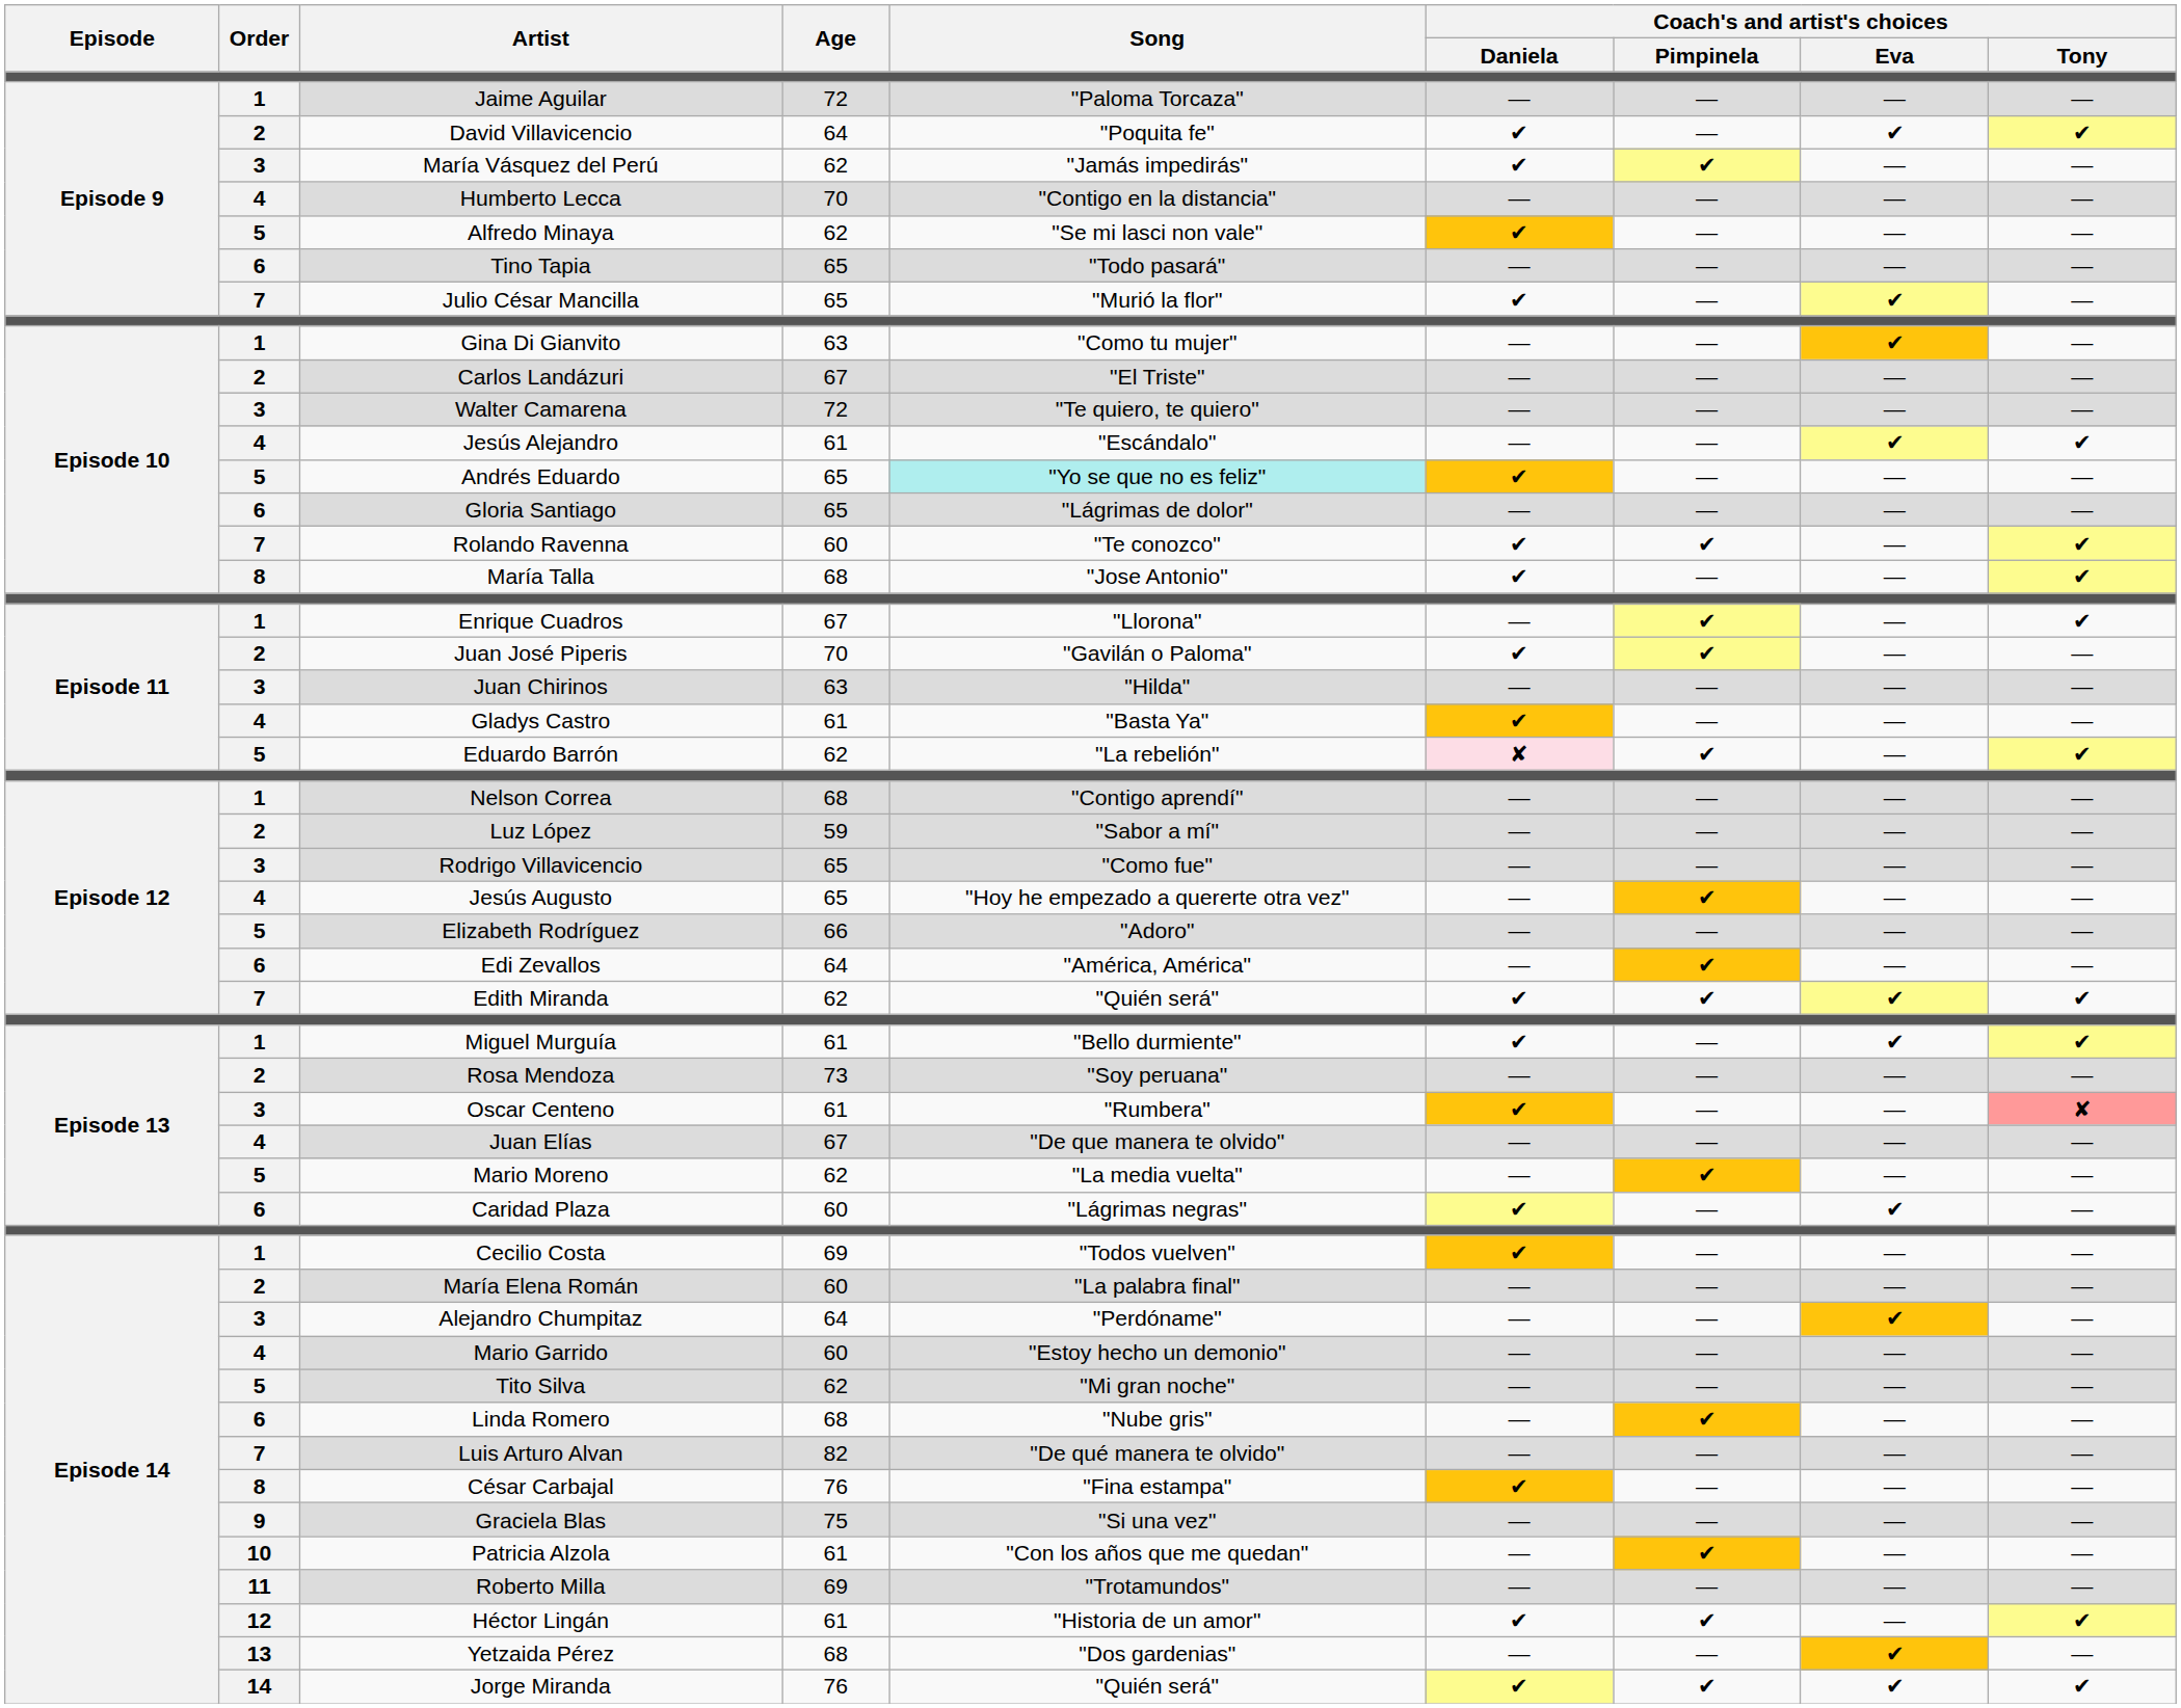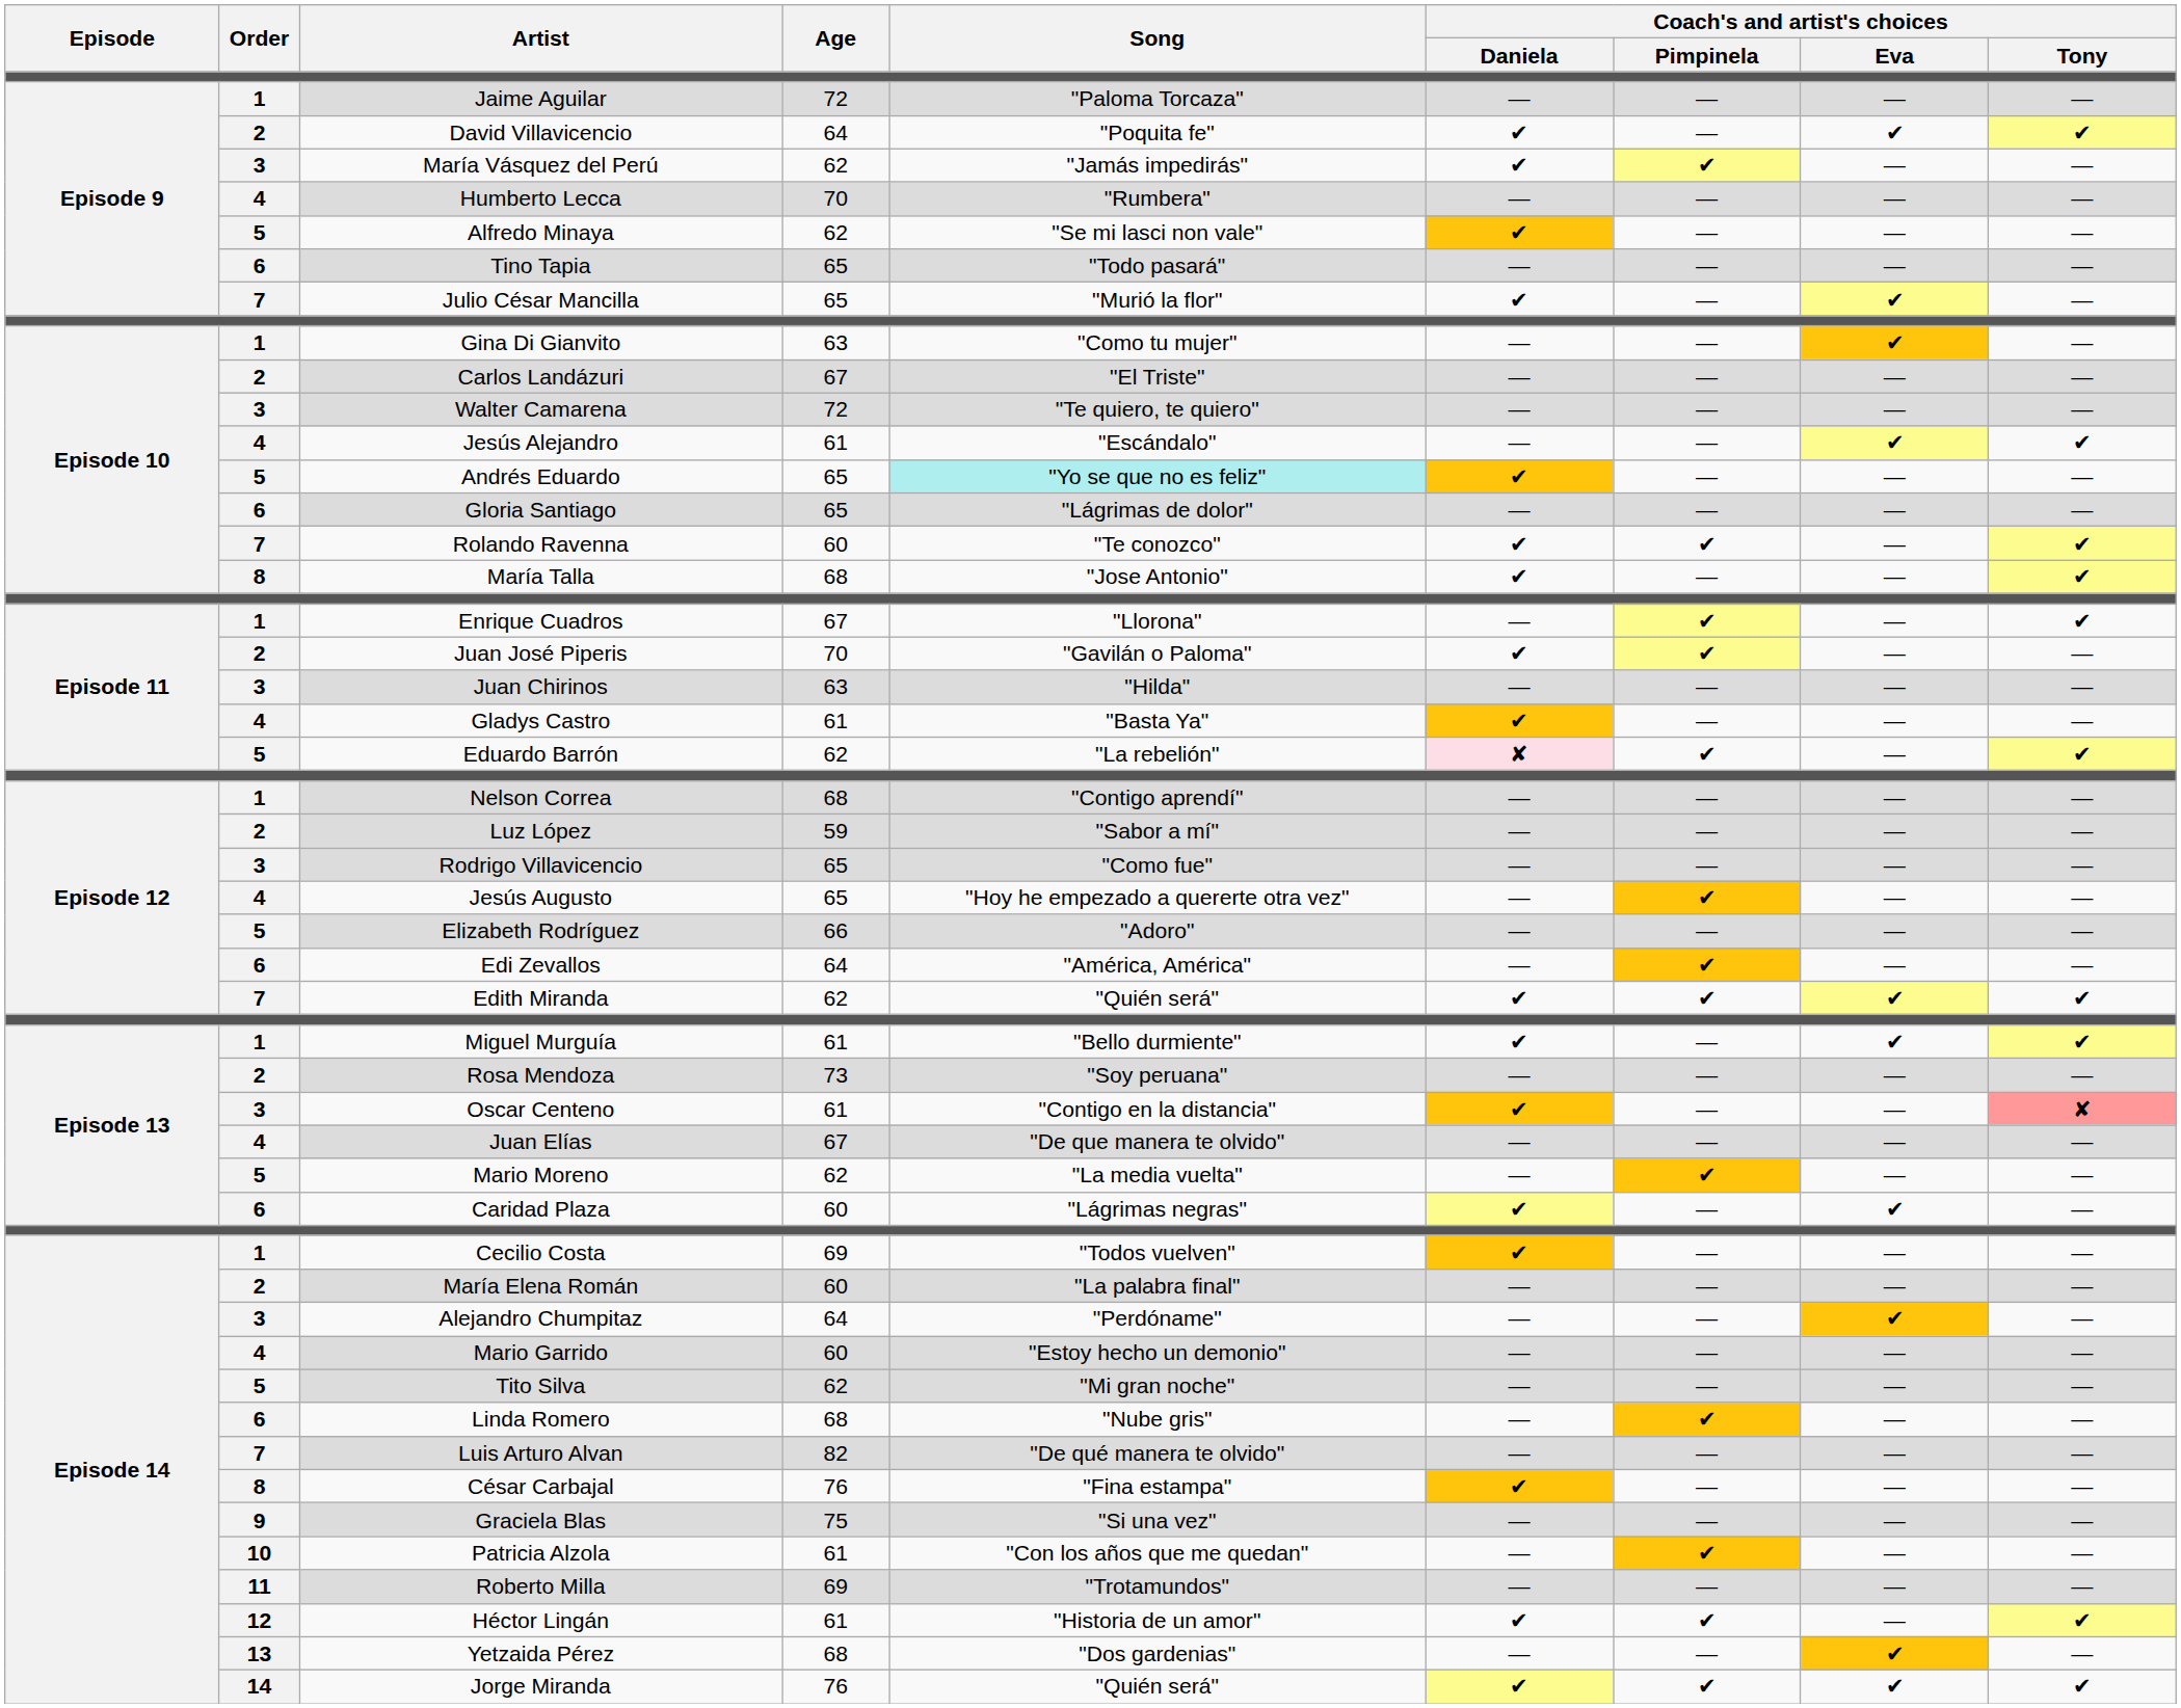Humberto Lecca | Song: "Contigo en la distancia" -> "Rumbera"
Oscar Centeno | Song: "Rumbera" -> "Contigo en la distancia"
